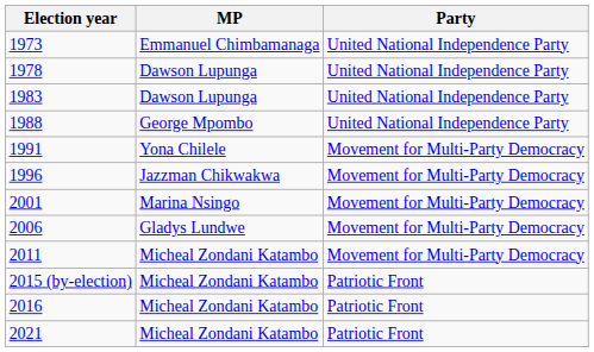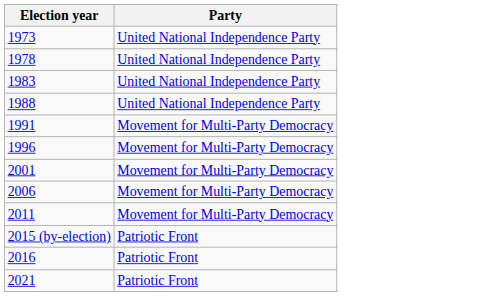- column: MP | Emmanuel Chimbamanaga | Dawson Lupunga | Dawson Lupunga | George Mpombo | Yona Chilele | Jazzman Chikwakwa | Marina Nsingo | Gladys Lundwe | Micheal Zondani Katambo | Micheal Zondani Katambo | Micheal Zondani Katambo | Micheal Zondani Katambo
